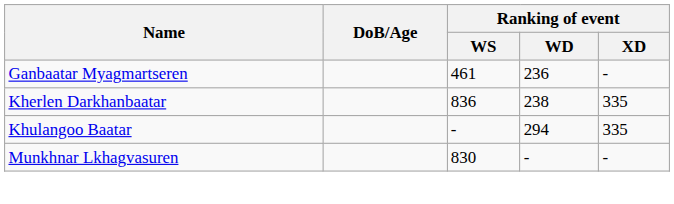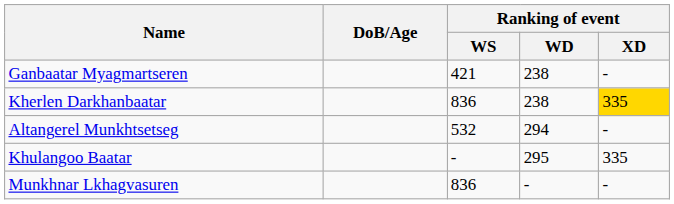Ganbaatar Myagmartseren | Ranking of event / WS: 461 -> 421
Ganbaatar Myagmartseren | Ranking of event / WD: 236 -> 238
Kherlen Darkhanbaatar | Ranking of event / XD: no background -> gold background
+ row: Altangerel Munkhtsetseg | 532 | 294 | -
Khulangoo Baatar | Ranking of event / WD: 294 -> 295
Munkhnar Lkhagvasuren | Ranking of event / WS: 830 -> 836
